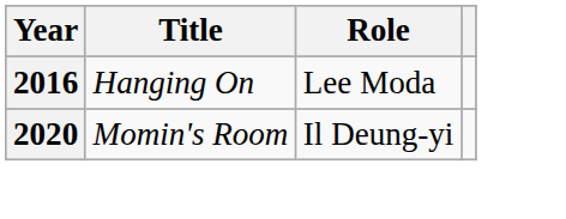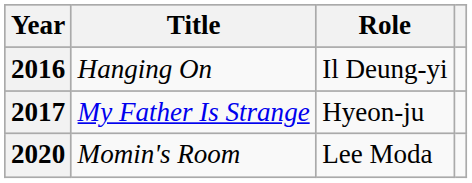2016 | Role: Lee Moda -> Il Deung-yi
+ row: 2017 | My Father Is Strange | Hyeon-ju
2020 | Role: Il Deung-yi -> Lee Moda
